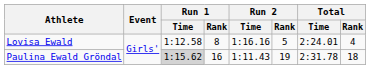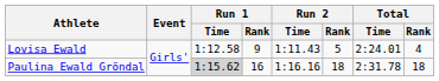Lovisa Ewald | Run 1 / Rank: 8 -> 9
Lovisa Ewald | Run 2 / Time: 1:16.16 -> 1:11.43
Paulina Ewald Gröndal | Run 2 / Time: 1:11.43 -> 1:16.16
Paulina Ewald Gröndal | Run 2 / Rank: 19 -> 18
